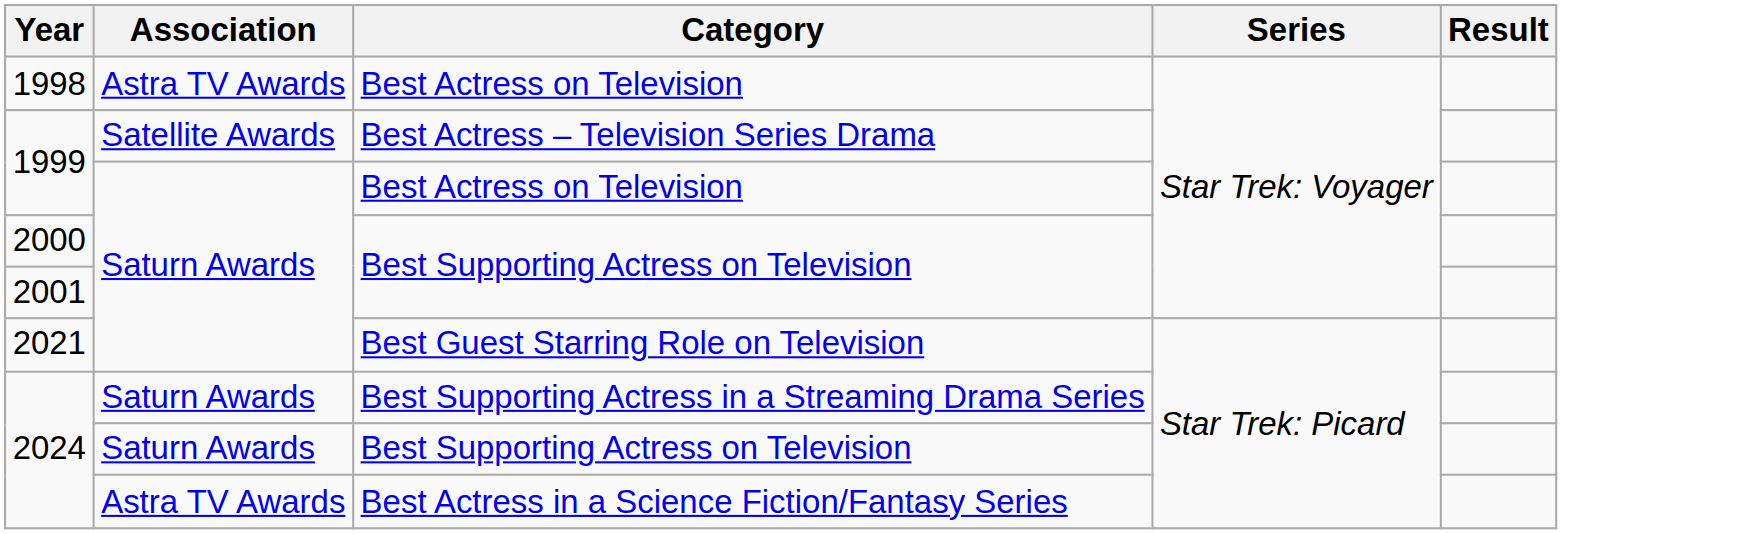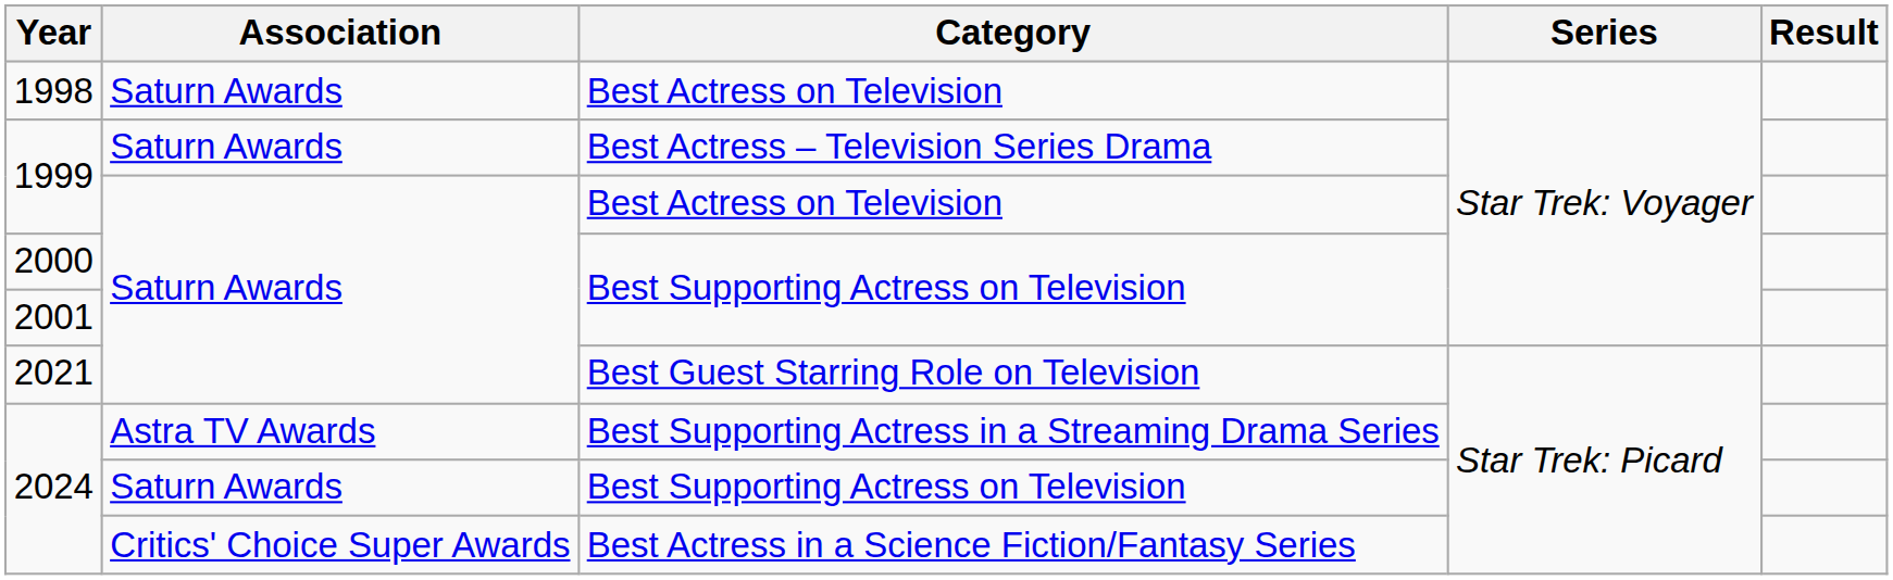1998 | Association: Astra TV Awards -> Saturn Awards
1999 / Best Actress – Television Series Drama | Association: Satellite Awards -> Saturn Awards
2024 / Best Supporting Actress in a Streaming Drama Series | Association: Saturn Awards -> Astra TV Awards
2024 / Best Actress in a Science Fiction/Fantasy Series | Association: Astra TV Awards -> Critics' Choice Super Awards
